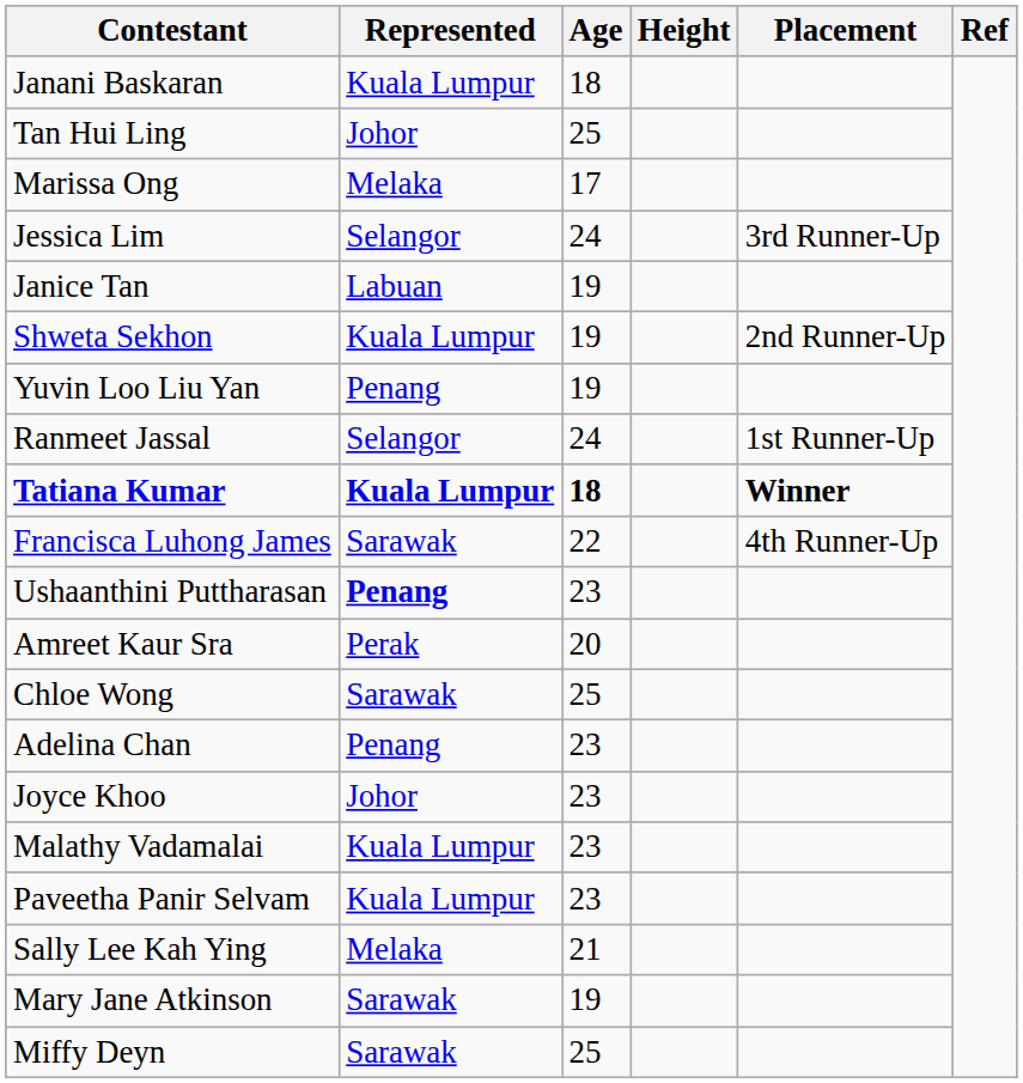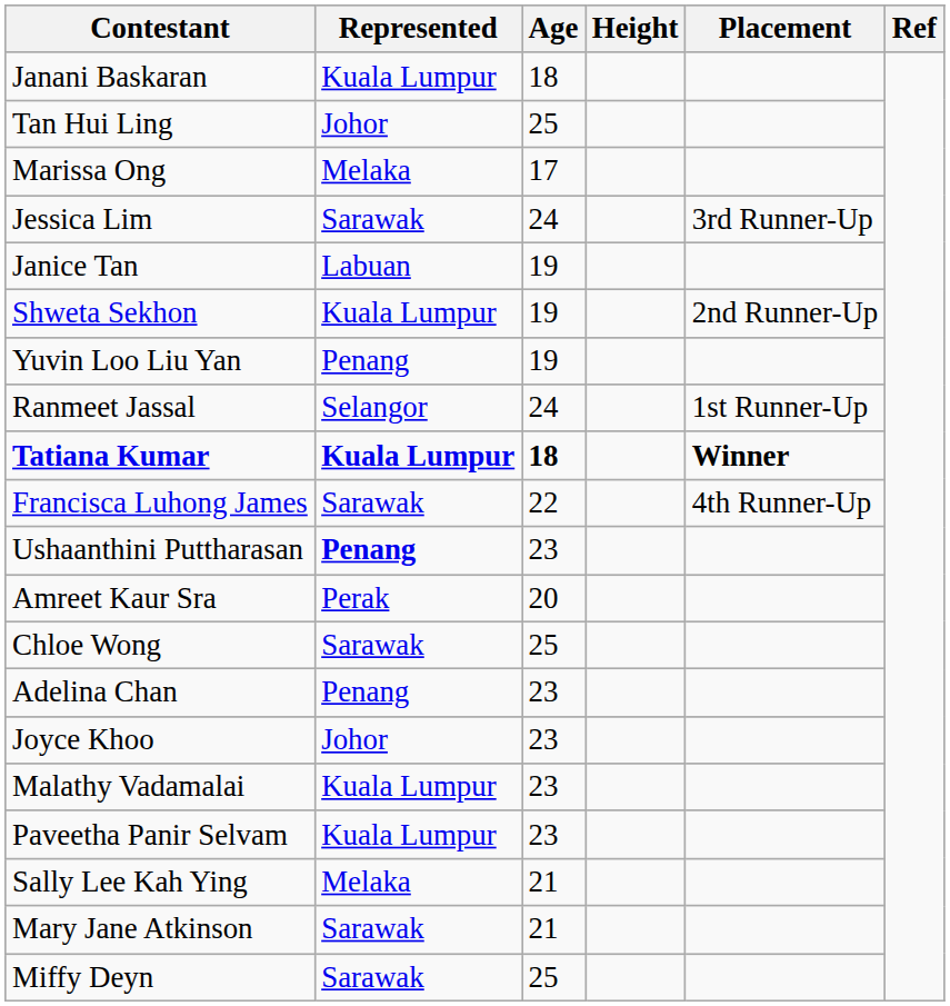Jessica Lim | Represented: Selangor -> Sarawak
Mary Jane Atkinson | Age: 19 -> 21
